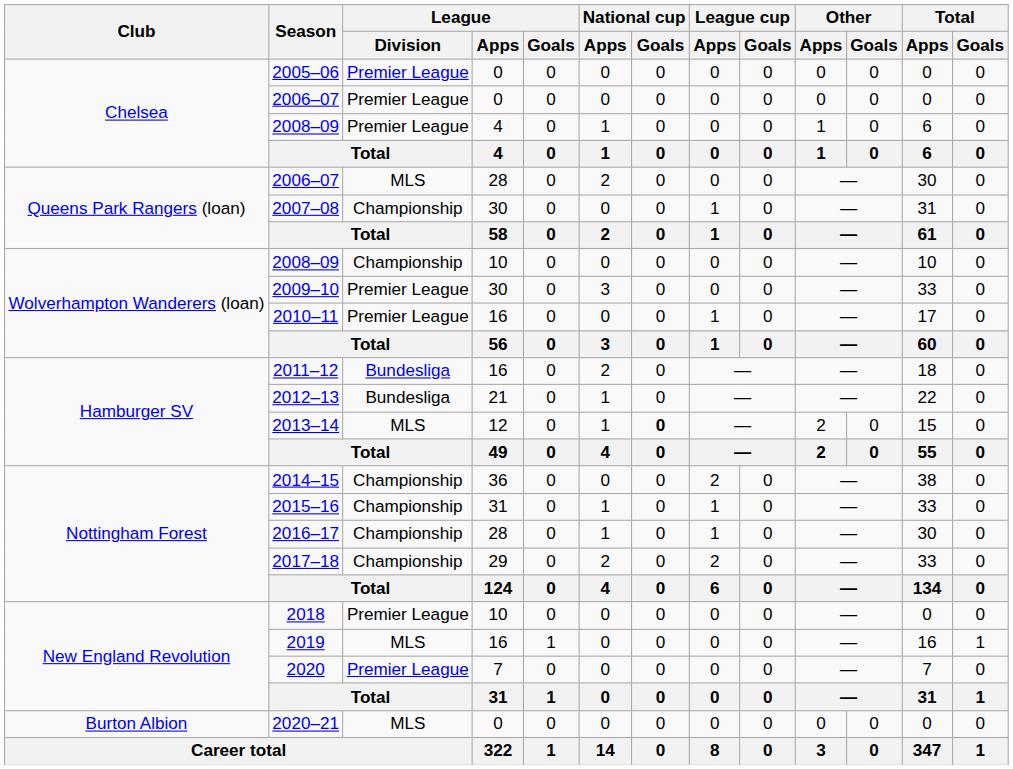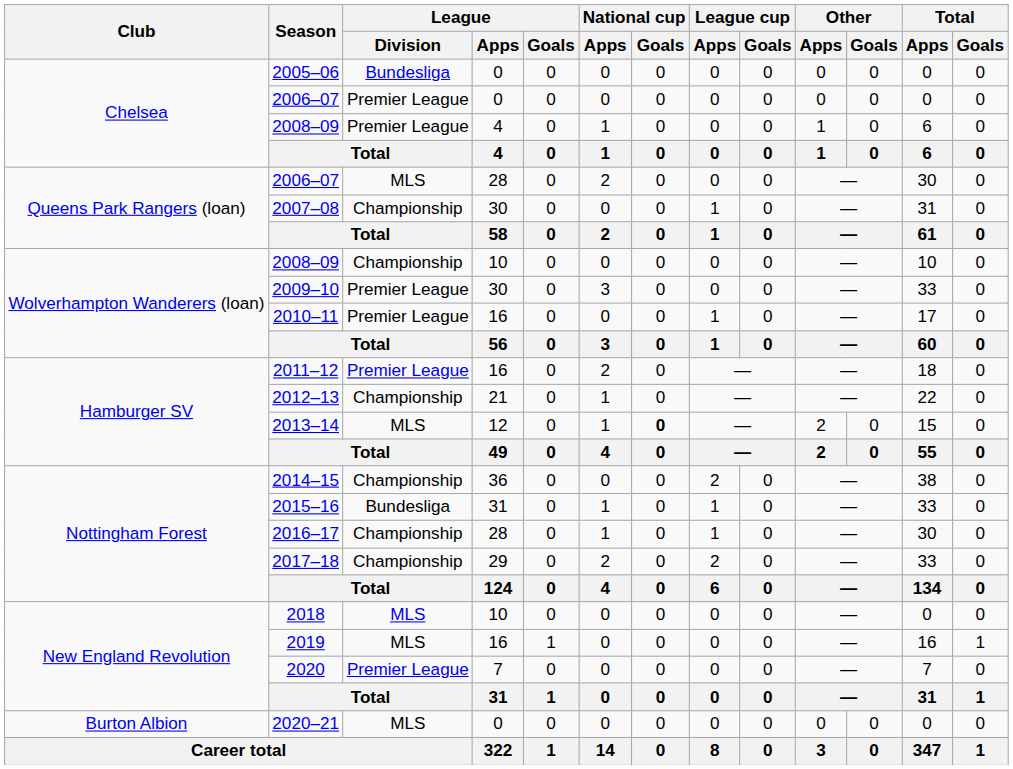2005–06 | League / Division: Premier League -> Bundesliga
2011–12 | League / Division: Bundesliga -> Premier League
2012–13 | League / Division: Bundesliga -> Championship
2015–16 | League / Division: Championship -> Bundesliga
2018 | League / Division: Premier League -> MLS
